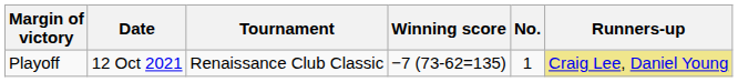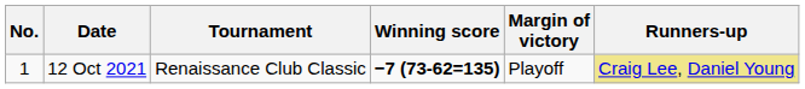columns swapped: No. <-> Margin of victory
12 Oct 2021 | Winning score: normal -> bold
